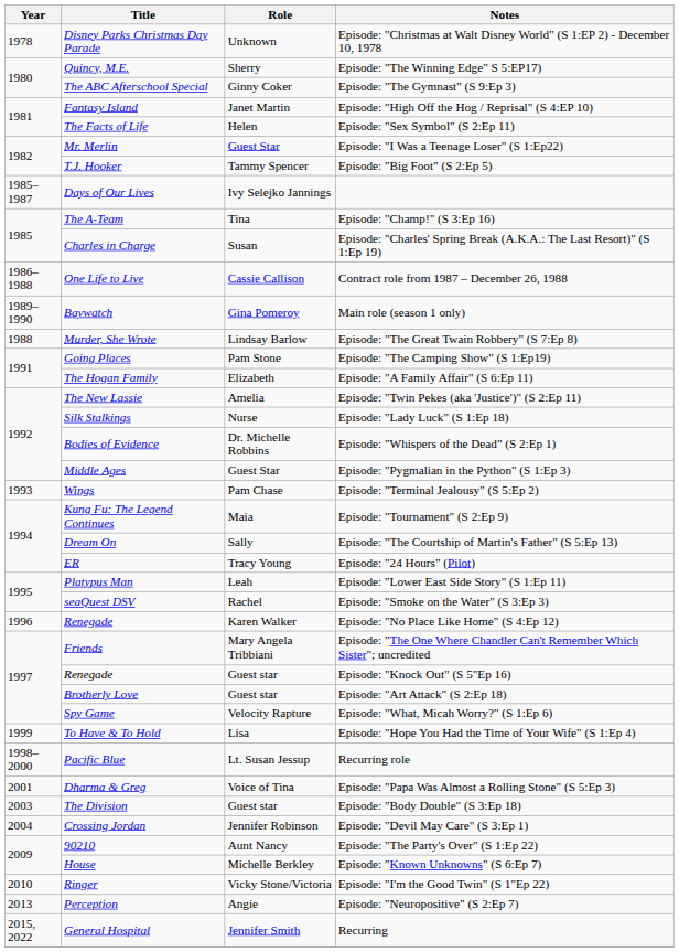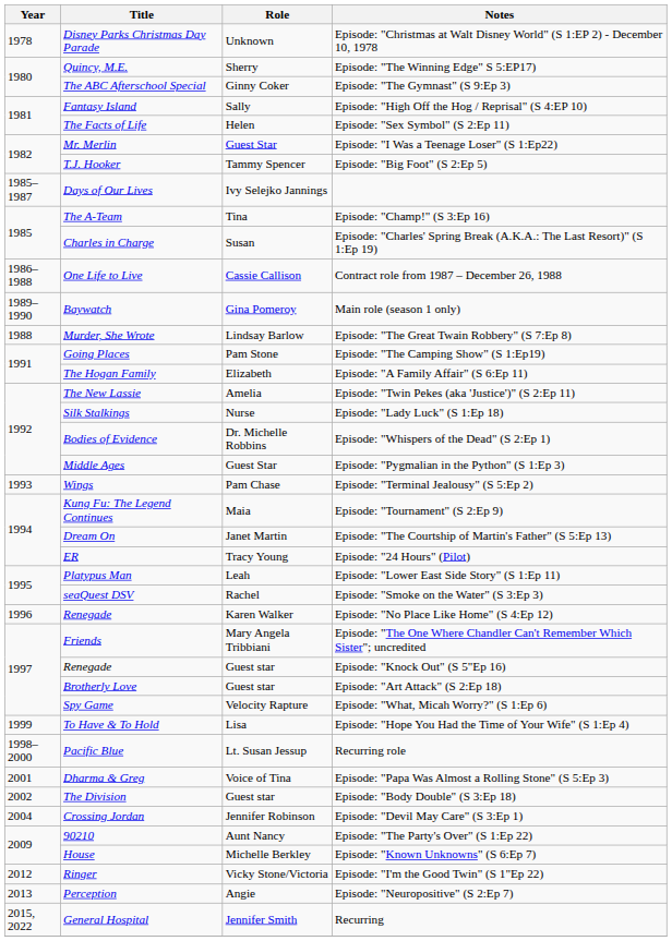Episode: "High Off the Hog / Reprisal" (S 4:EP 10) | Role: Janet Martin -> Sally
Episode: "The Courtship of Martin's Father" (S 5:Ep 13) | Role: Sally -> Janet Martin
Episode: "Body Double" (S 3:Ep 18) | Year: 2003 -> 2002
Episode: "I'm the Good Twin" (S 1"Ep 22) | Year: 2010 -> 2012
